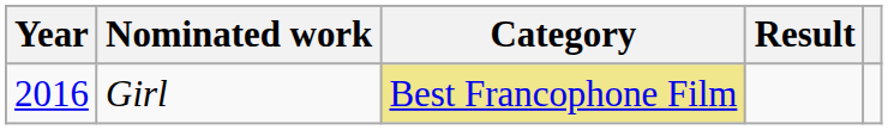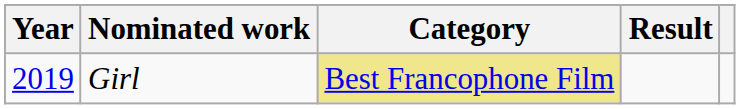Girl | Year: 2016 -> 2019
